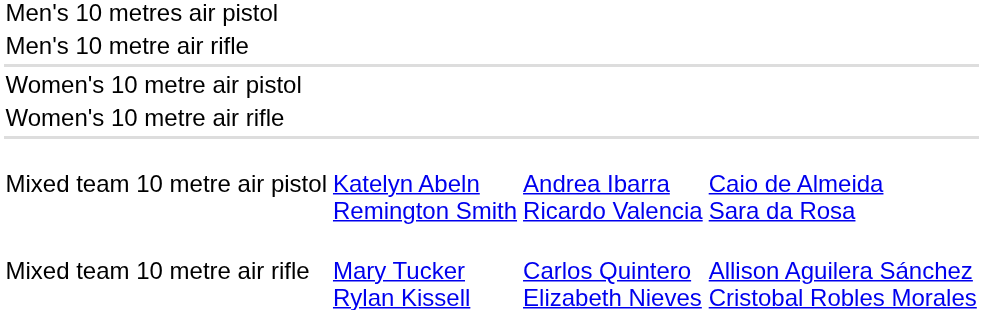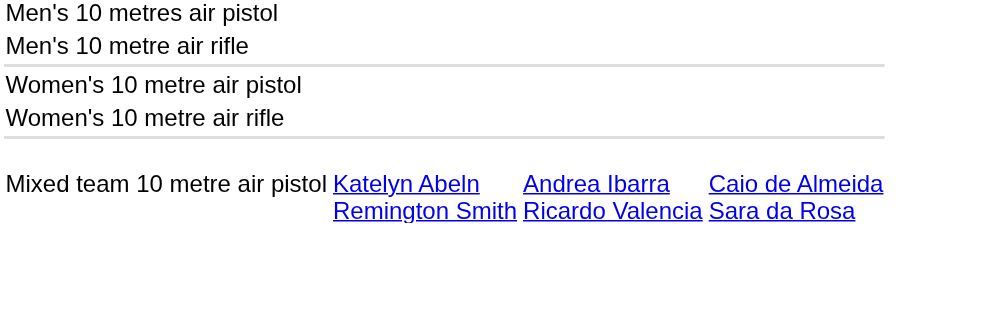- row: Mixed team 10 metre air rifle | Mary Tucker Rylan Kissell | Carlos Quintero Elizabeth Nieves | Allison Aguilera Sánchez Cristobal Robles Morales
